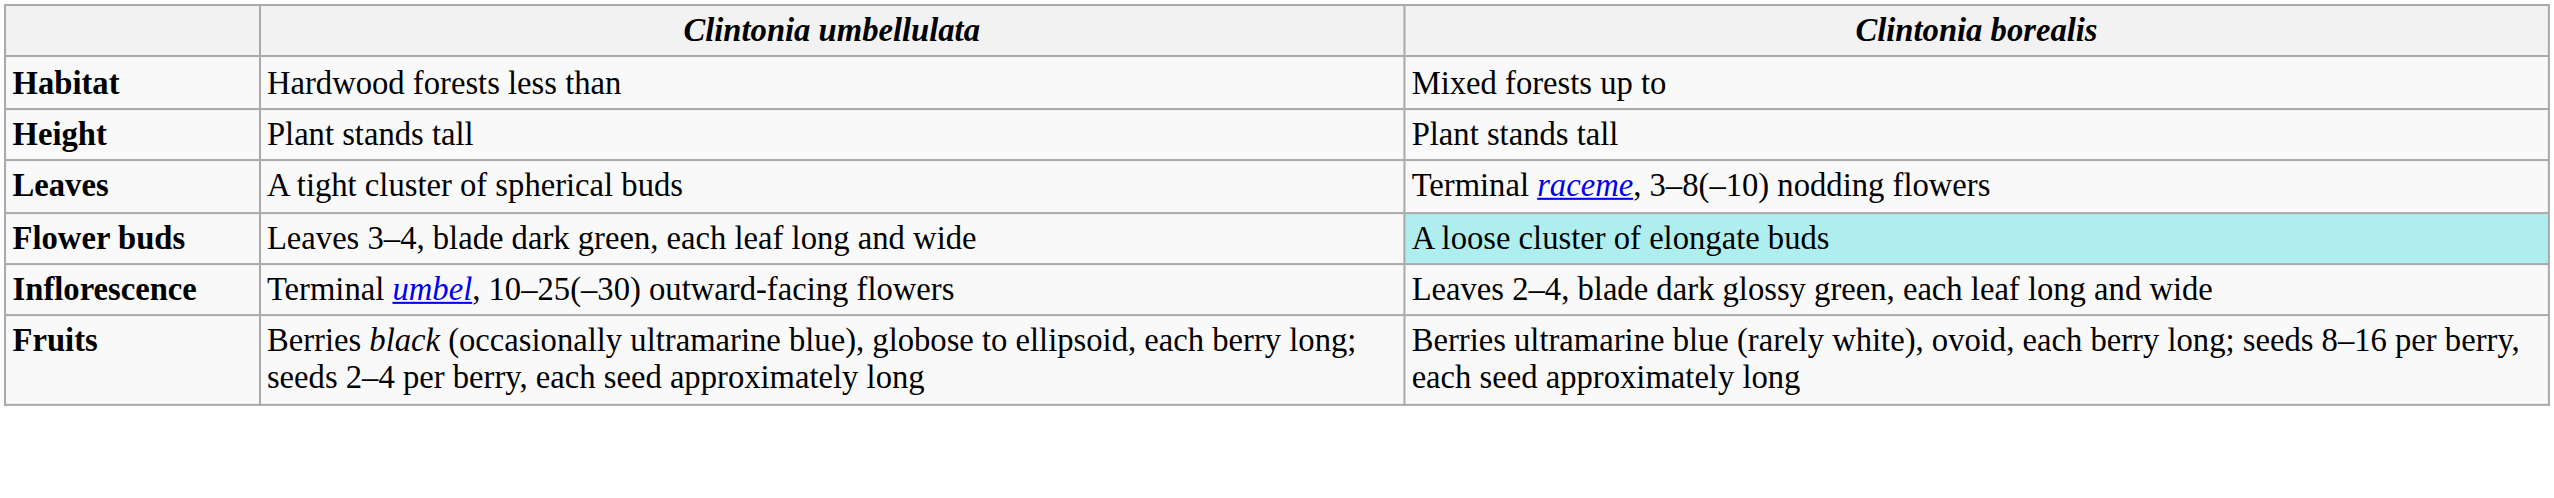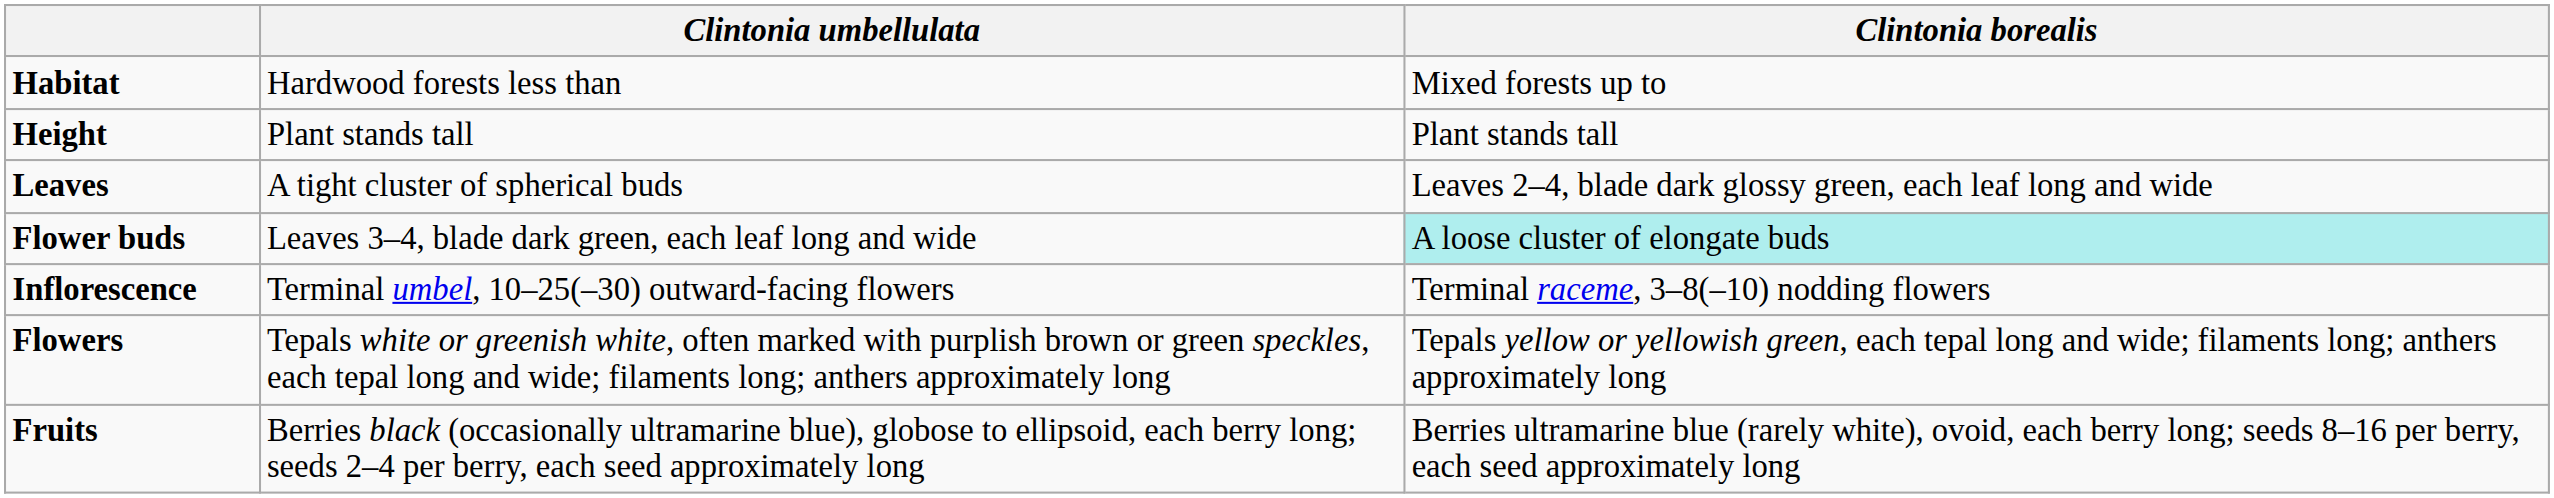Leaves | Clintonia borealis: Terminal raceme, 3–8(–10) nodding flowers -> Leaves 2–4, blade dark glossy green, each leaf long and wide
Inflorescence | Clintonia borealis: Leaves 2–4, blade dark glossy green, each leaf long and wide -> Terminal raceme, 3–8(–10) nodding flowers
+ row: Flowers | Tepals white or greenish white, often marked with purplish brown or green speckles, each tepal long and wide; filaments long; anthers approximately long | Tepals yellow or yellowish green, each tepal long and wide; filaments long; anthers approximately long
